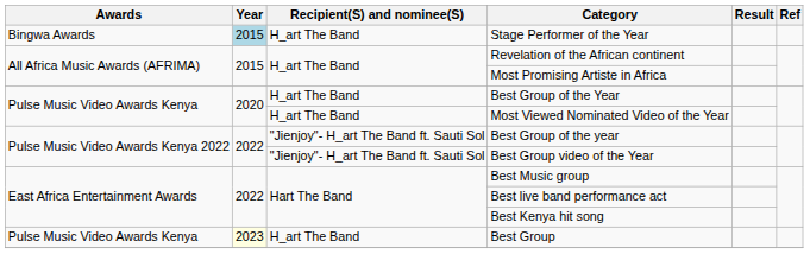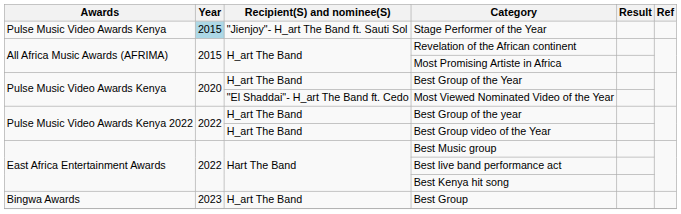Stage Performer of the Year | Awards: Bingwa Awards -> Pulse Music Video Awards Kenya
Stage Performer of the Year | Recipient(S) and nominee(S): H_art The Band -> "Jienjoy"- H_art The Band ft. Sauti Sol
Most Viewed Nominated Video of the Year | Recipient(S) and nominee(S): H_art The Band -> "El Shaddai"- H_art The Band ft. Cedo
Best Group of the year | Recipient(S) and nominee(S): "Jienjoy"- H_art The Band ft. Sauti Sol -> H_art The Band
Best Group video of the Year | Recipient(S) and nominee(S): "Jienjoy"- H_art The Band ft. Sauti Sol -> H_art The Band
Best Group | Awards: Pulse Music Video Awards Kenya -> Bingwa Awards
Best Group | Year: lightyellow background -> no background
